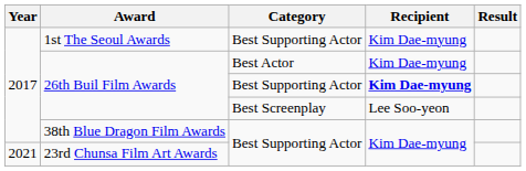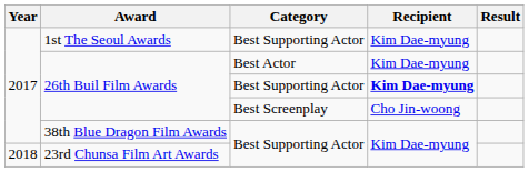26th Buil Film Awards / Best Screenplay | Recipient: Lee Soo-yeon -> Cho Jin-woong
23rd Chunsa Film Art Awards | Year: 2021 -> 2018
